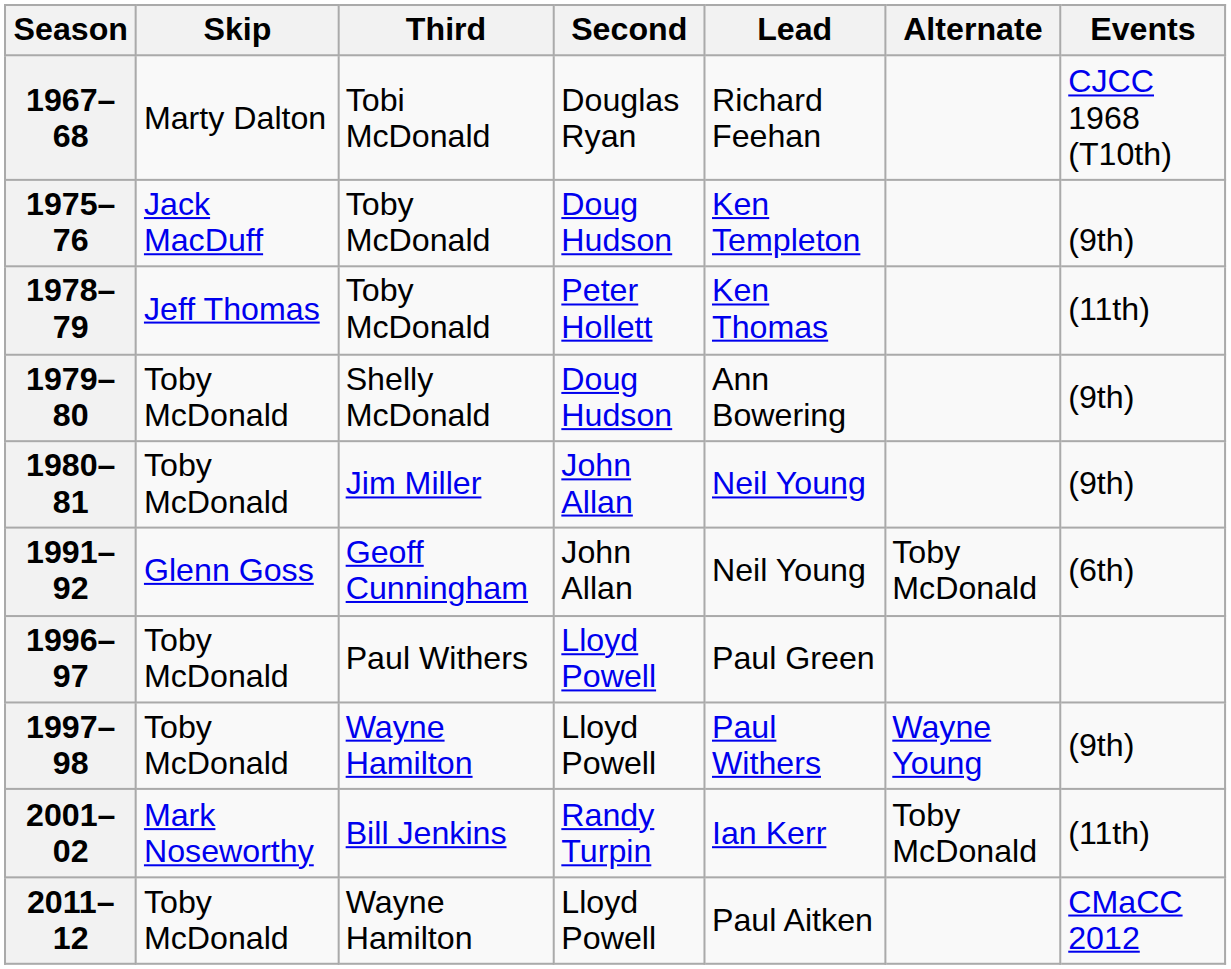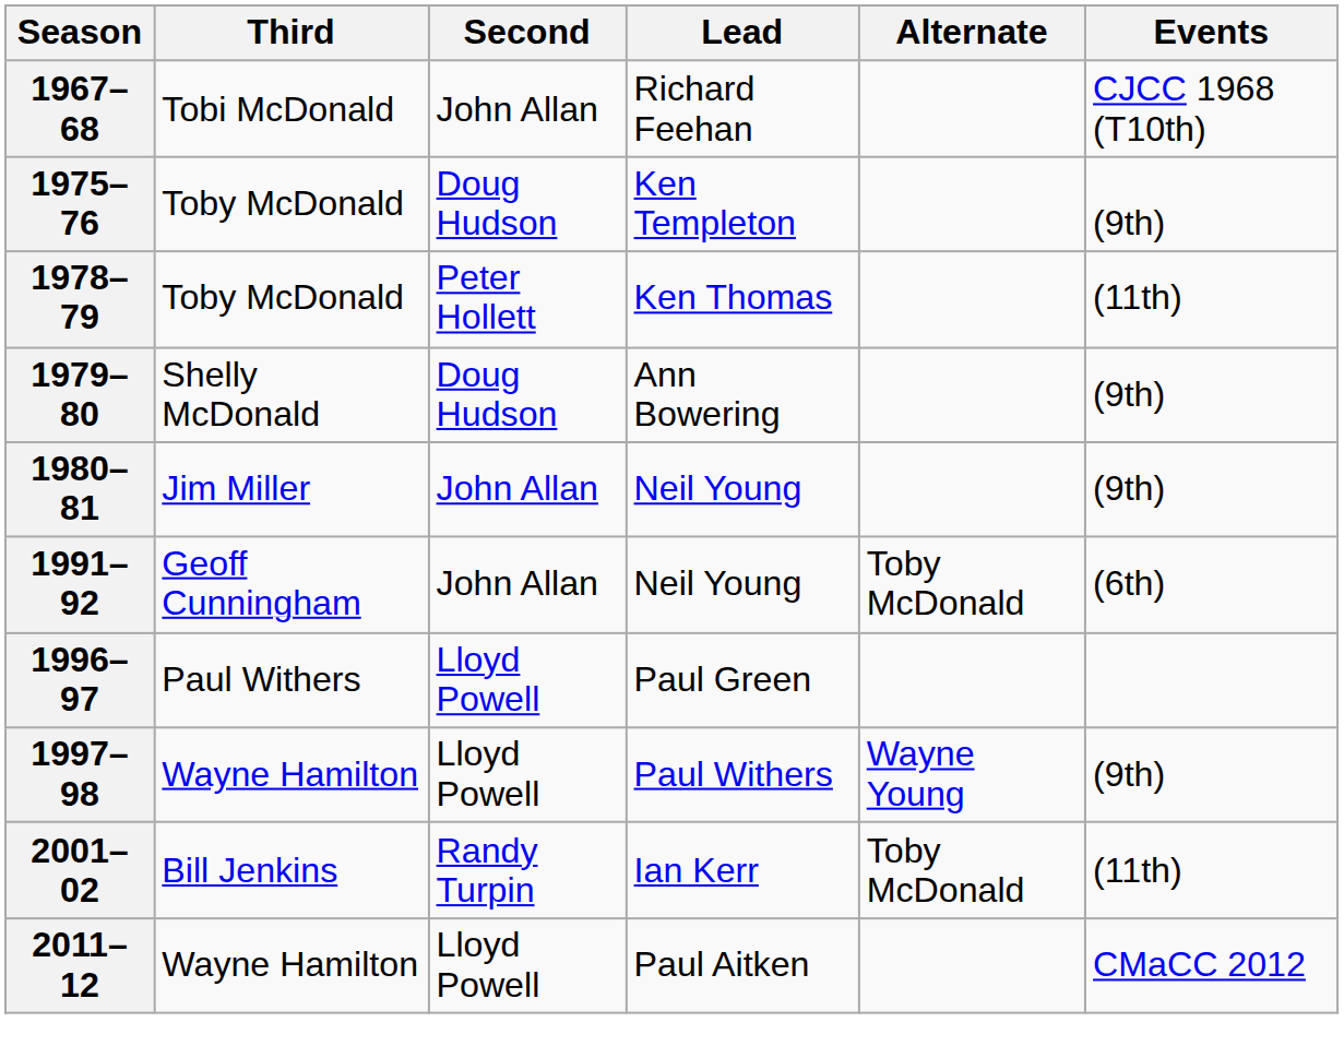- column: Skip | Marty Dalton | Jack MacDuff | Jeff Thomas | Toby McDonald | Toby McDonald | Glenn Goss | Toby McDonald | Toby McDonald | Mark Noseworthy | Toby McDonald
1967–68 | Second: Douglas Ryan -> John Allan
